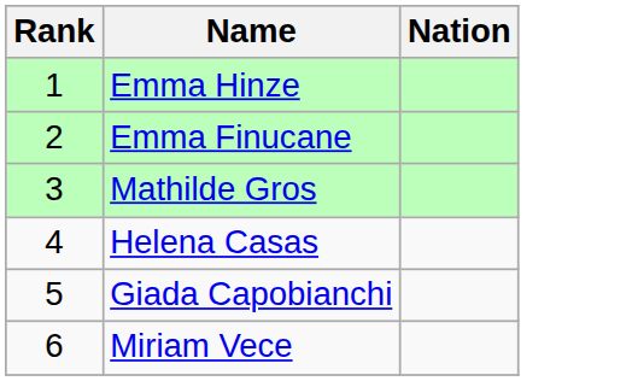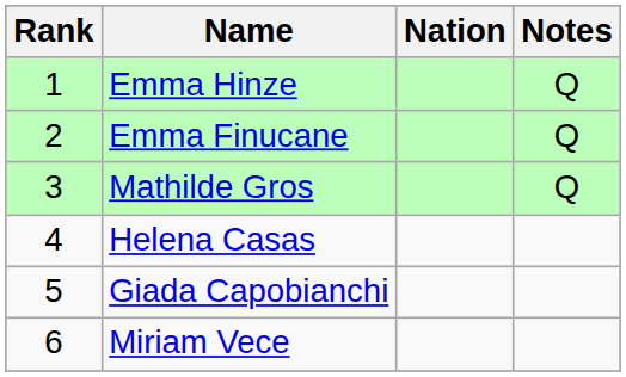+ column: Notes | Q | Q | Q
